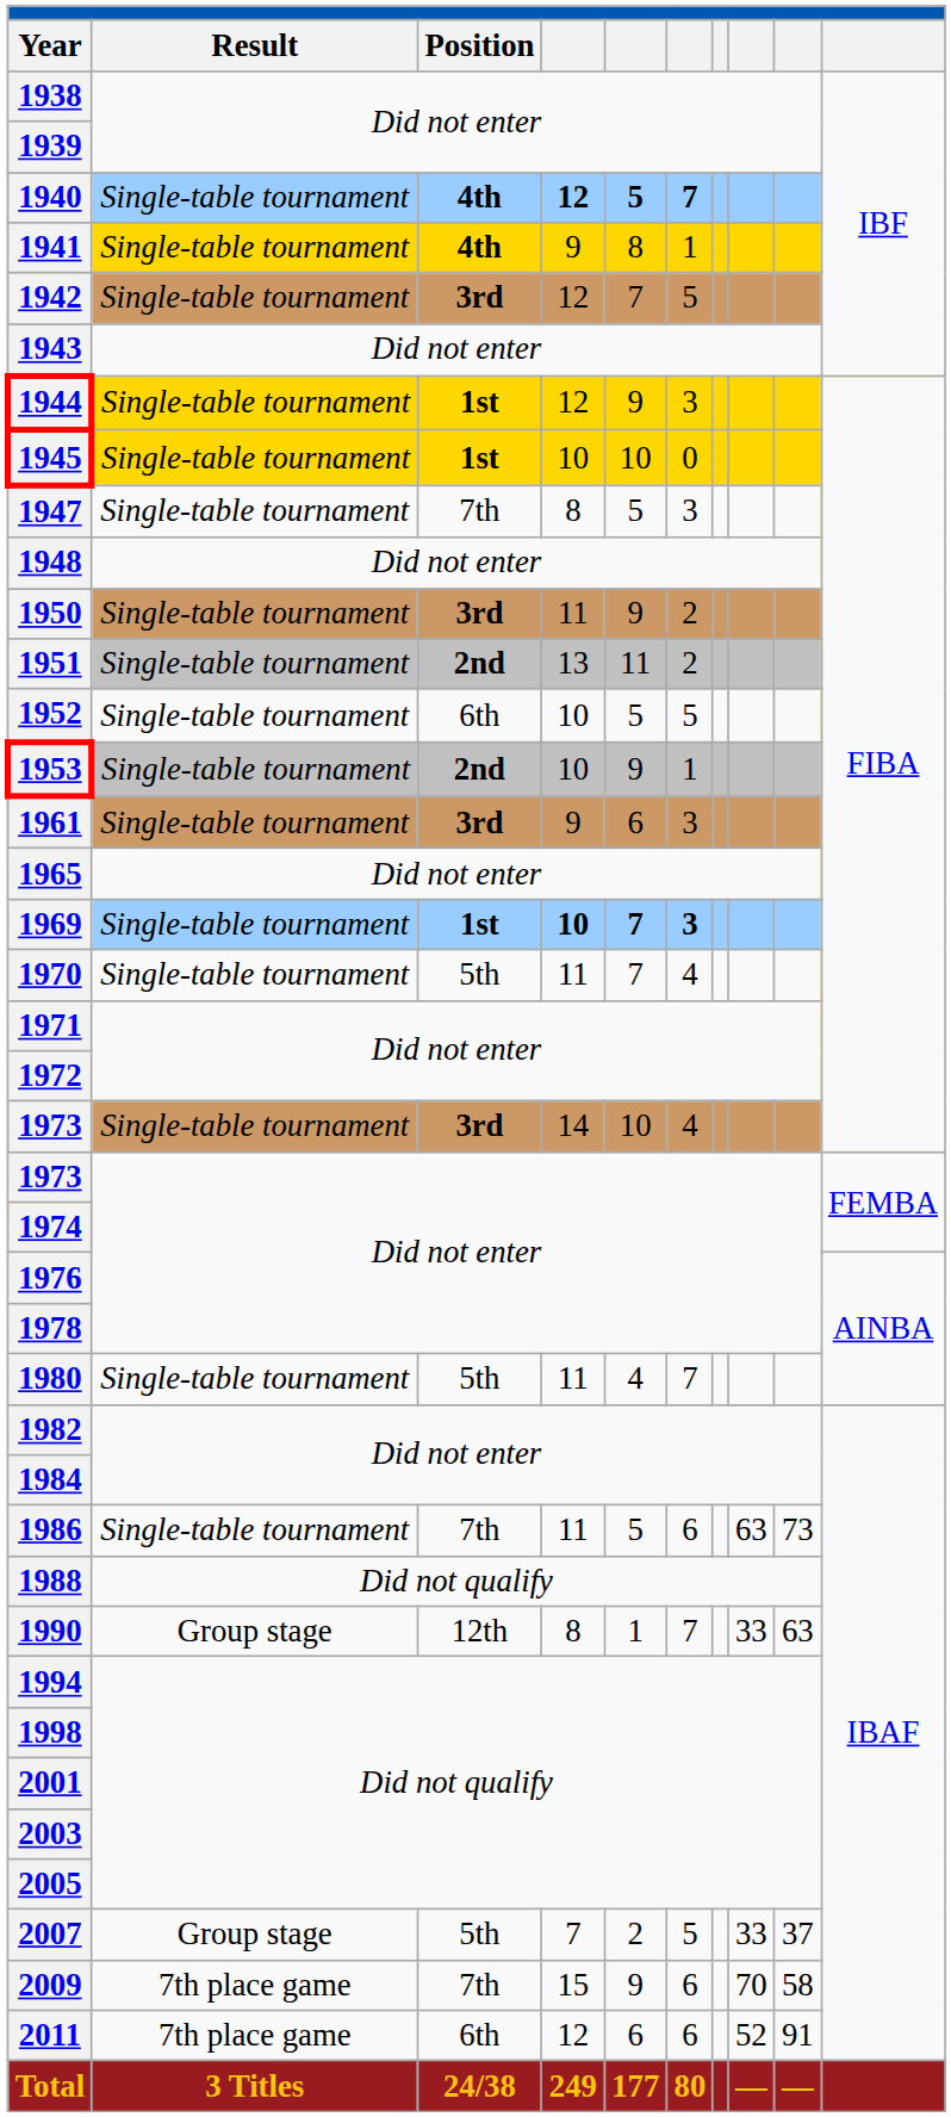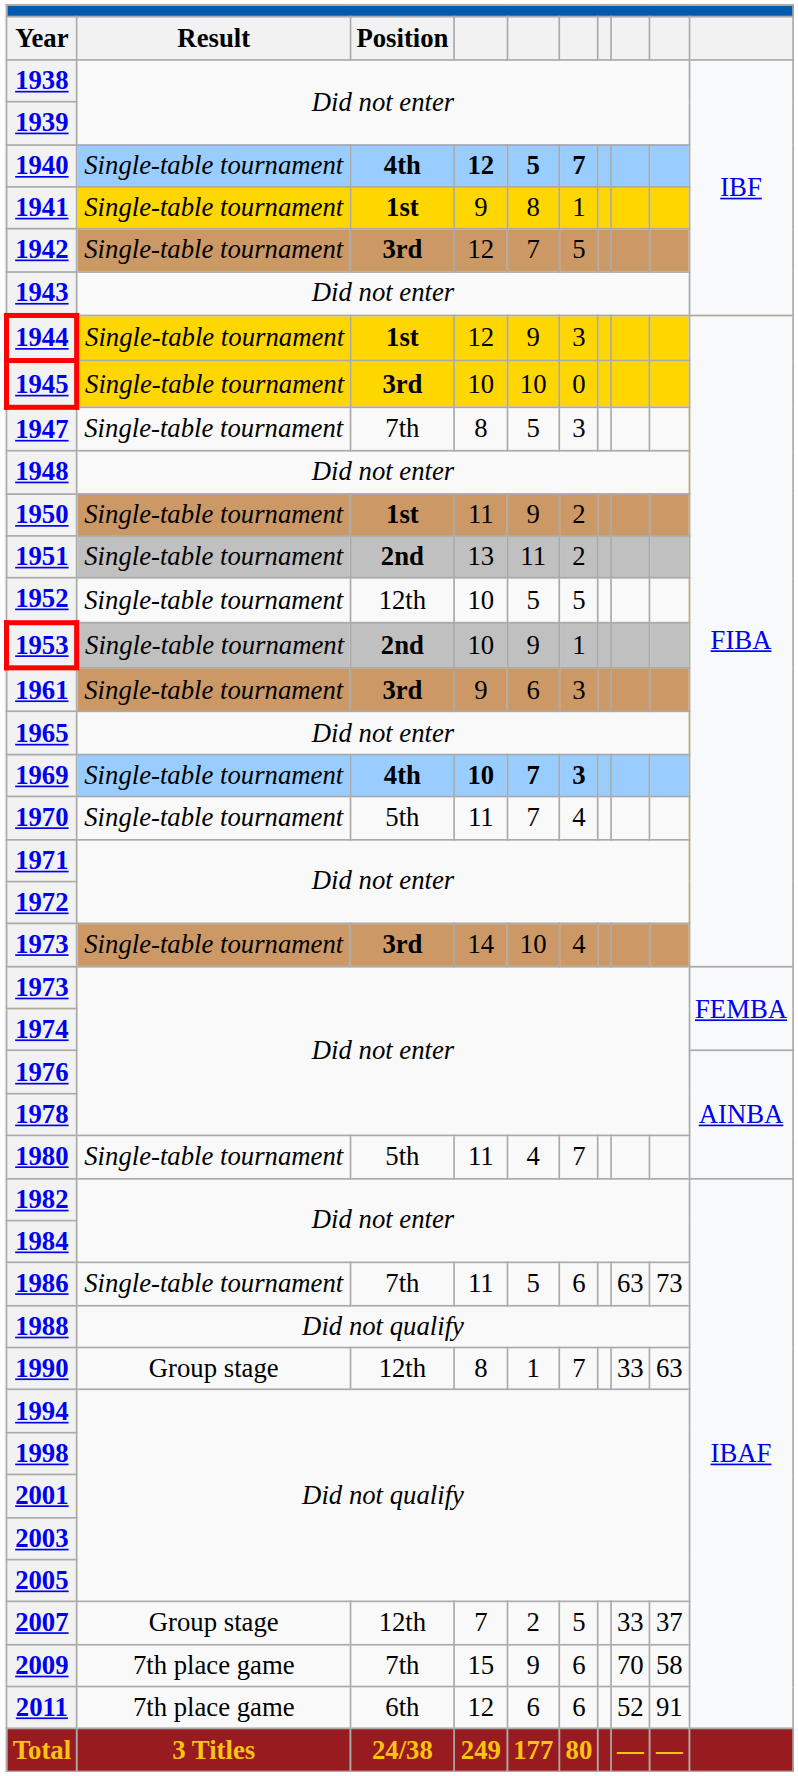1941 | Position: 4th -> 1st
1945 | Position: 1st -> 3rd
1950 | Position: 3rd -> 1st
1952 | Position: 6th -> 12th
1969 | Position: 1st -> 4th
2007 | Position: 5th -> 12th
